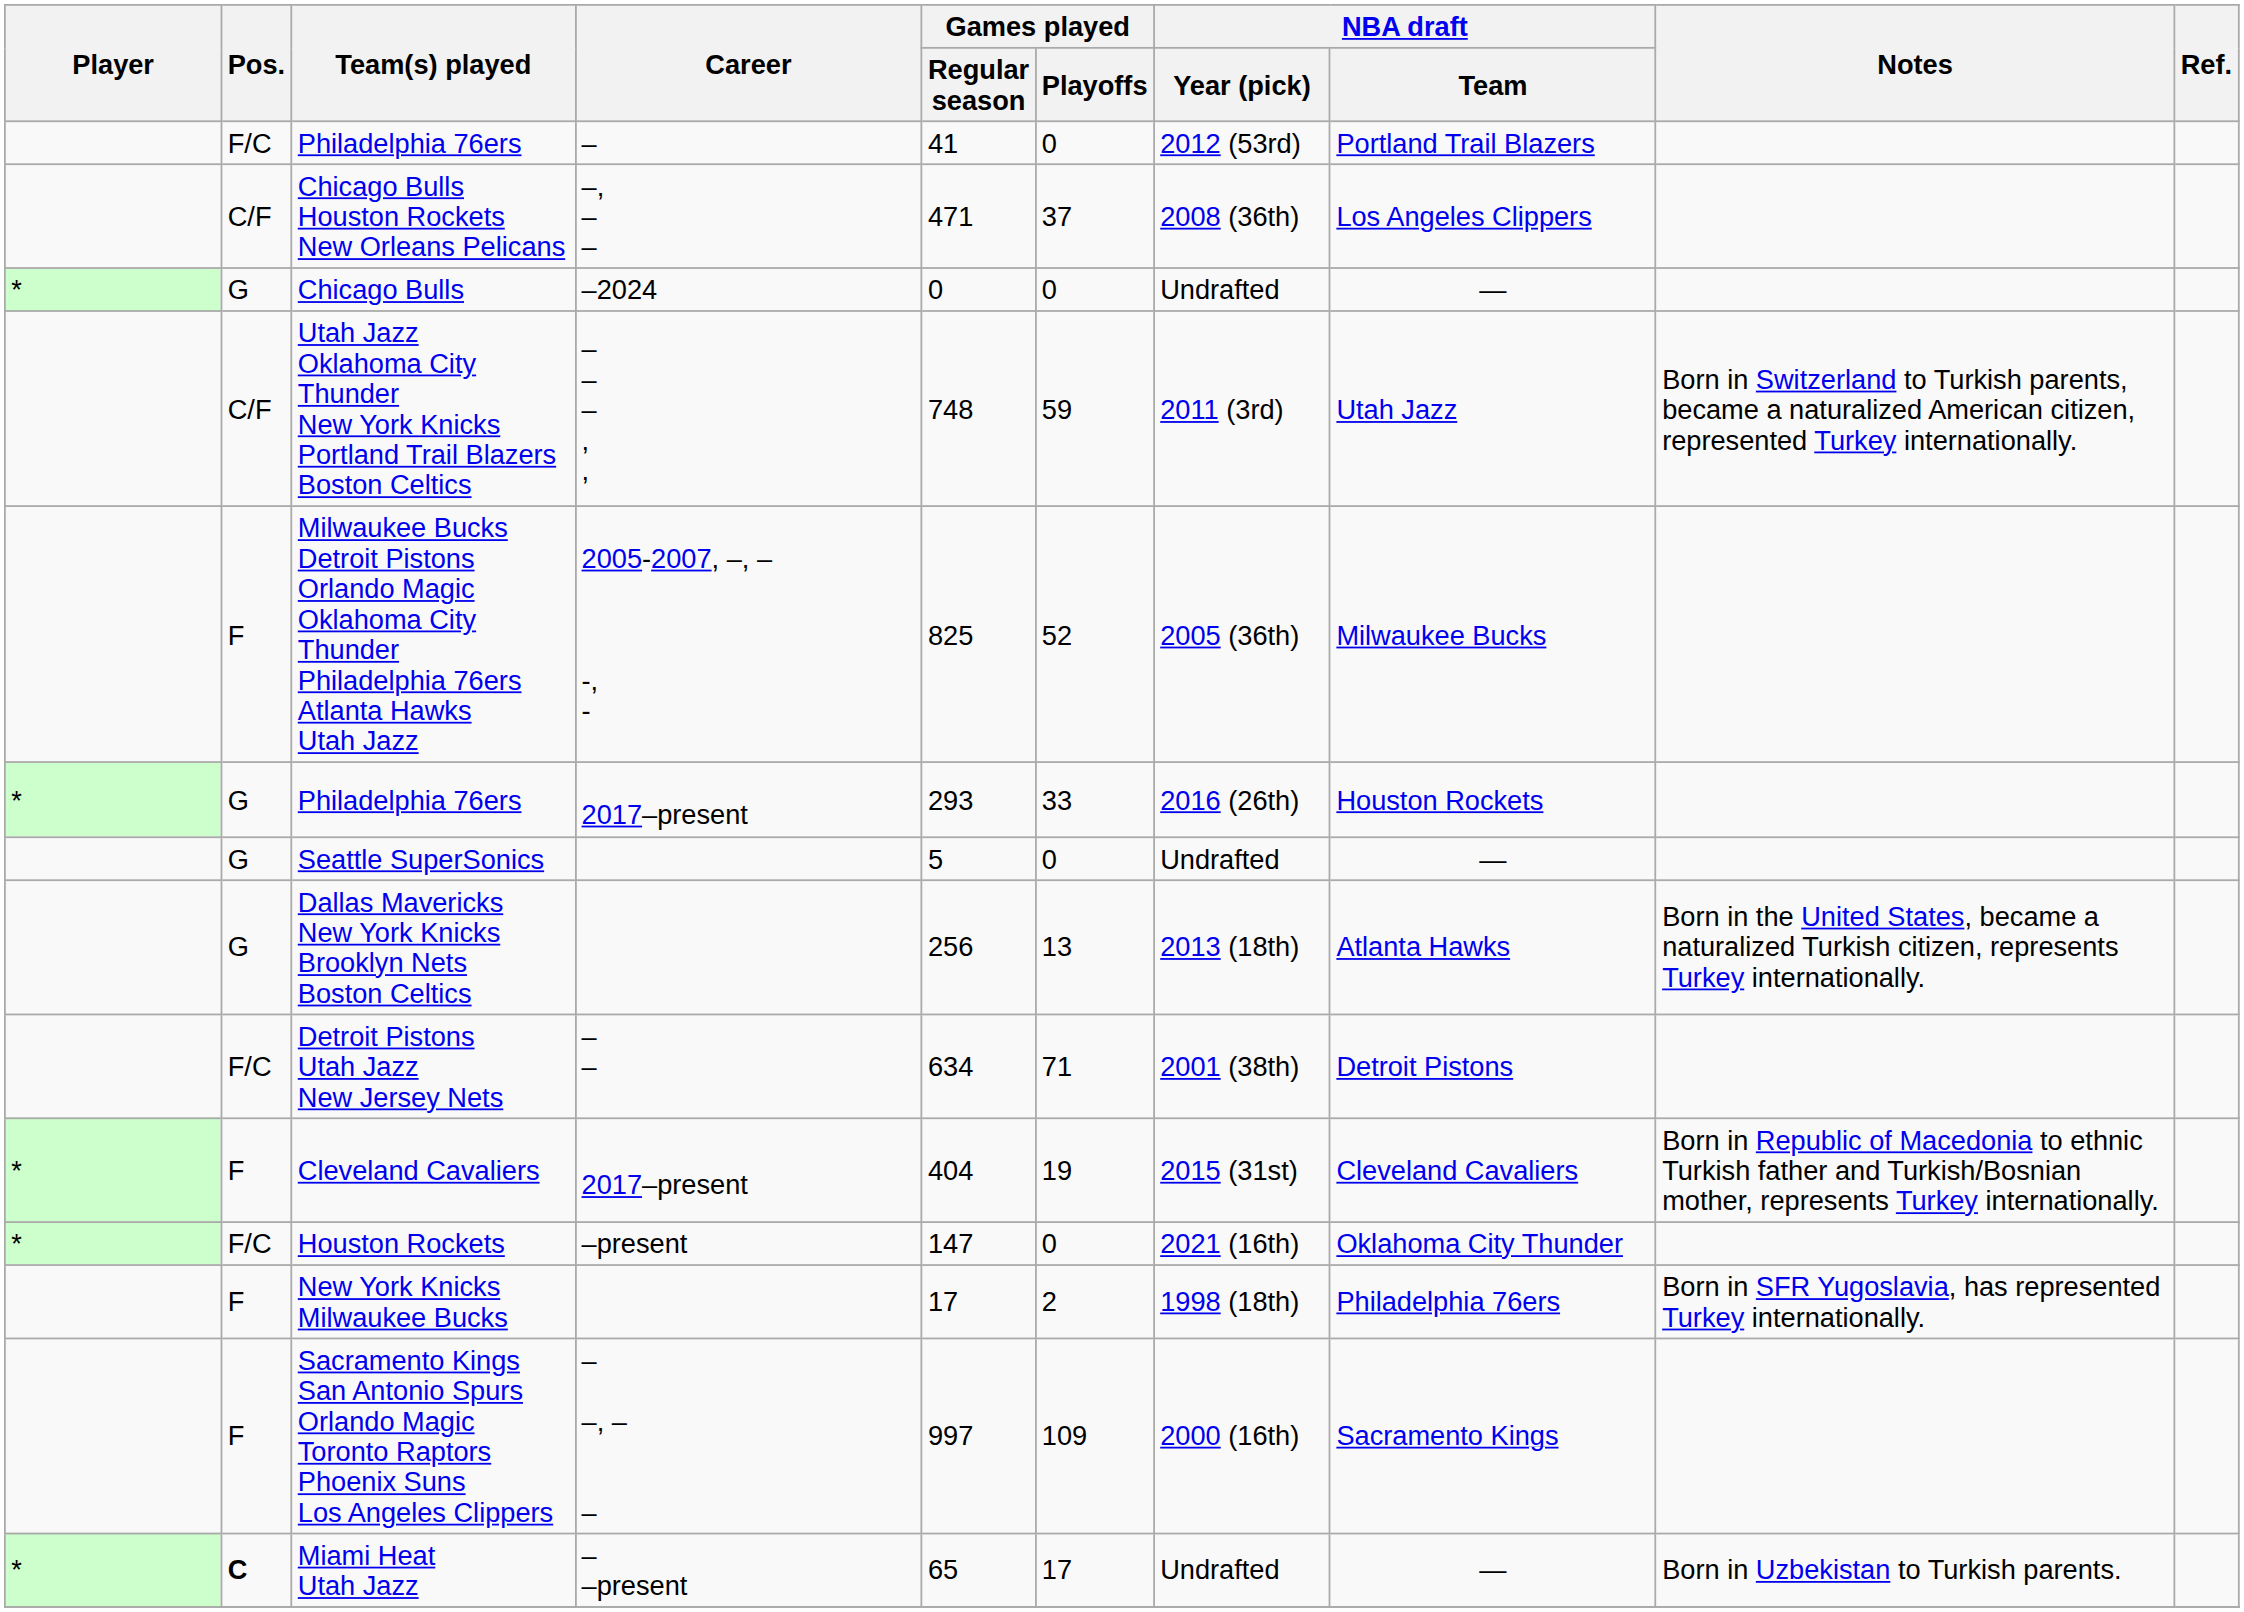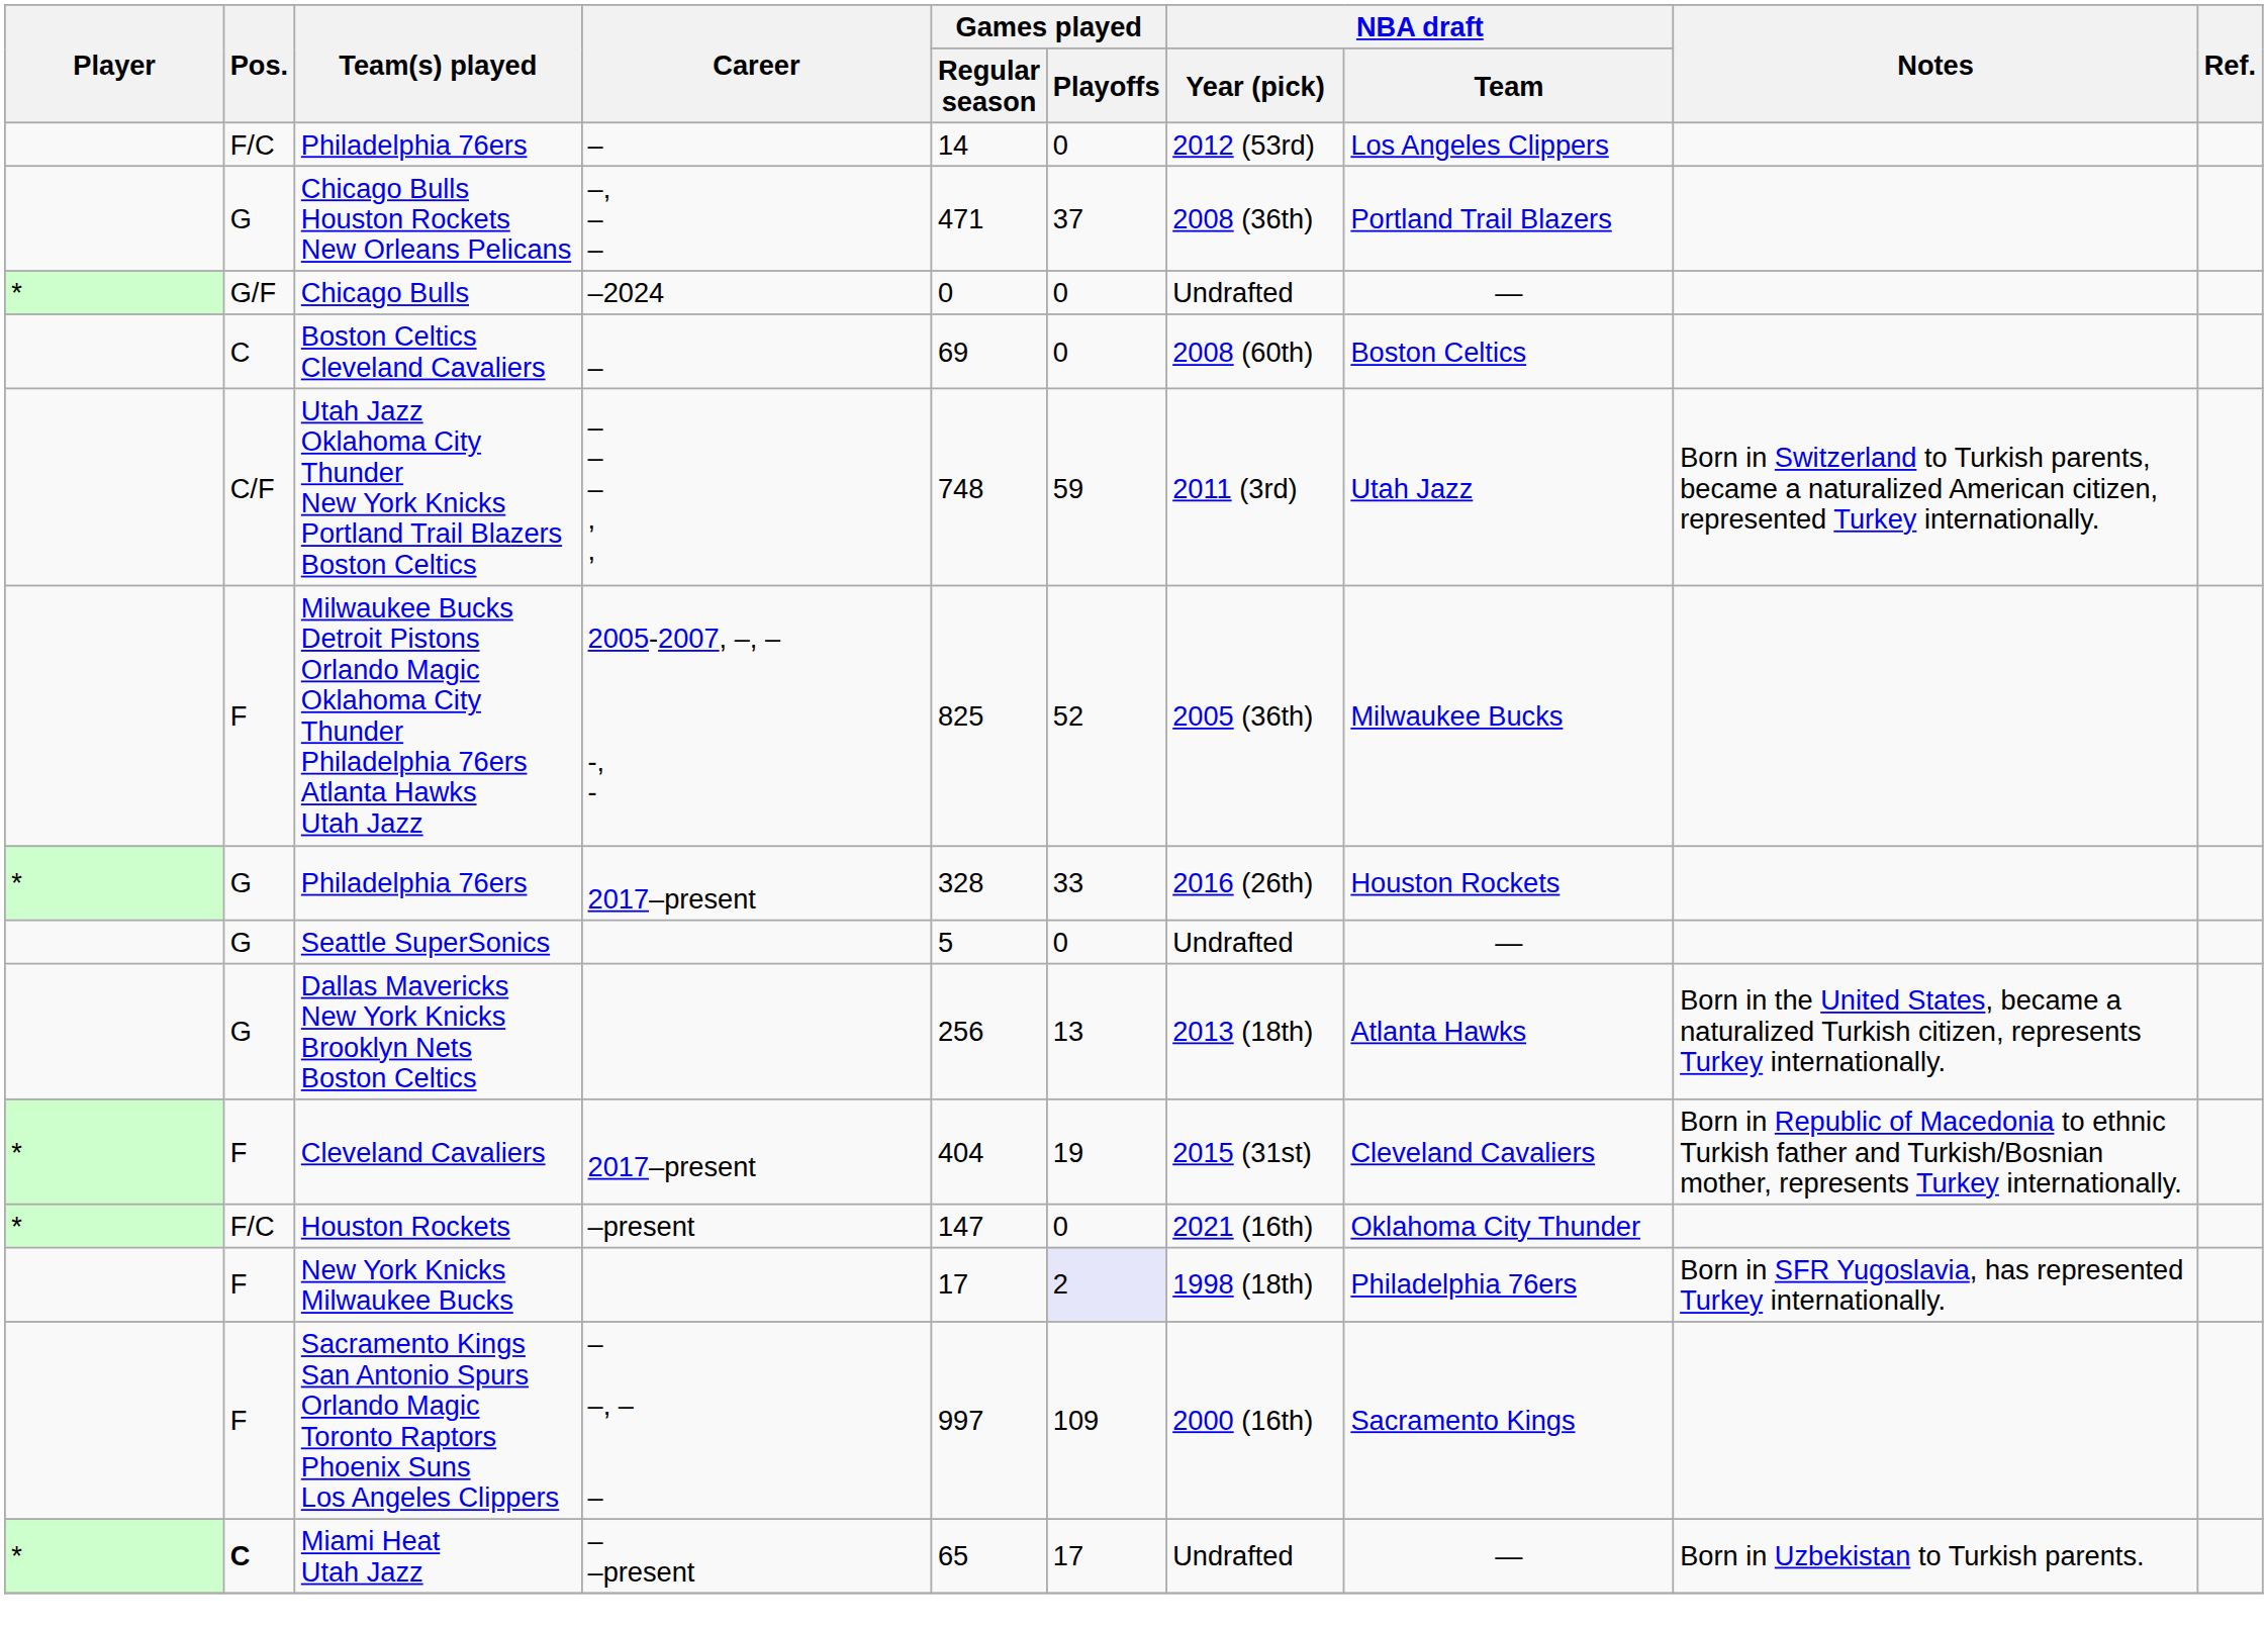Philadelphia 76ers / – | Games played / Regular season: 41 -> 14
Philadelphia 76ers / – | NBA draft / Team: Portland Trail Blazers -> Los Angeles Clippers
Chicago Bulls Houston Rockets New Orleans Pelicans | Pos.: C/F -> G
Chicago Bulls Houston Rockets New Orleans Pelicans | NBA draft / Team: Los Angeles Clippers -> Portland Trail Blazers
Chicago Bulls | Pos.: G -> G/F
+ row: C | Boston Celtics Cleveland Cavaliers | – | 69 | 0 | 2008 (60th) | Boston Celtics
Philadelphia 76ers / 2017–present | Games played / Regular season: 293 -> 328
- row: F/C | Detroit Pistons Utah Jazz New Jersey Nets | – – | 634 | 71 | 2001 (38th) | Detroit Pistons
New York Knicks Milwaukee Bucks | Games played / Playoffs: no background -> lavender background
